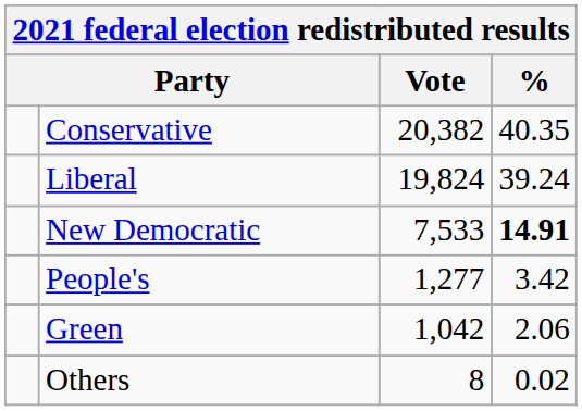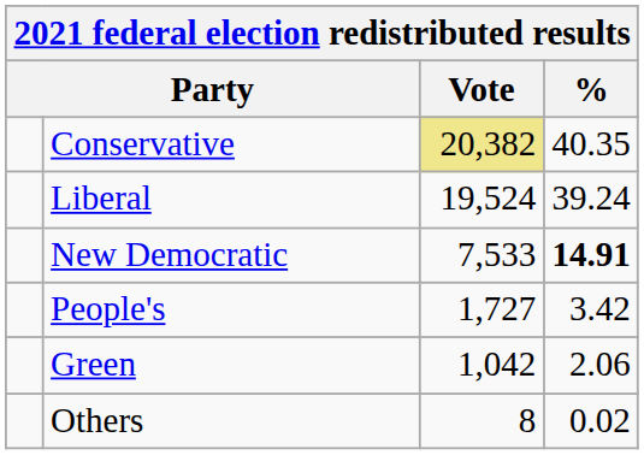Conservative | Vote: no background -> khaki background
Liberal | Vote: 19,824 -> 19,524
People's | Vote: 1,277 -> 1,727
